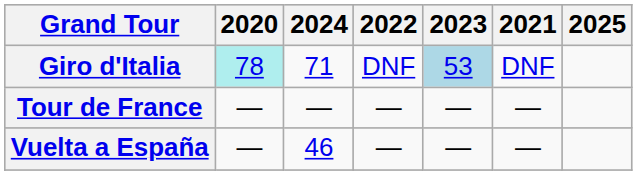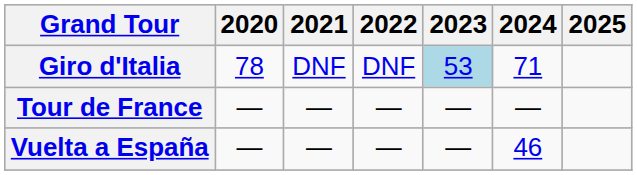columns swapped: 2021 <-> 2024
Giro d'Italia | 2020: paleturquoise background -> no background
